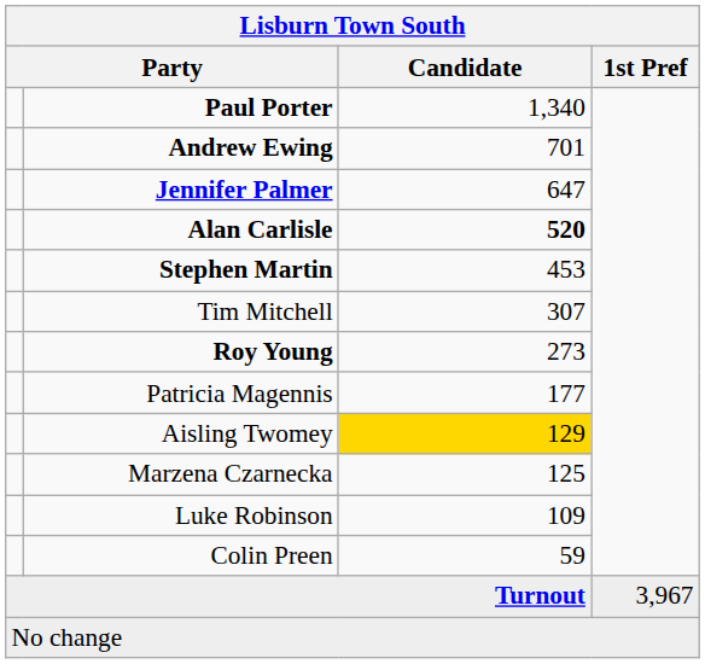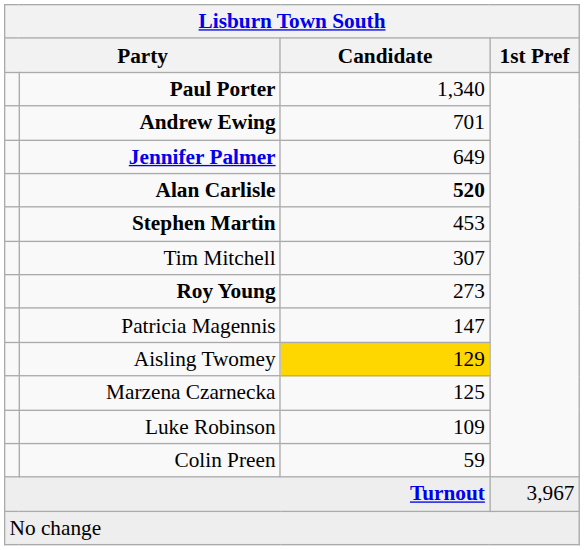Jennifer Palmer | Candidate: 647 -> 649
Patricia Magennis | Candidate: 177 -> 147
